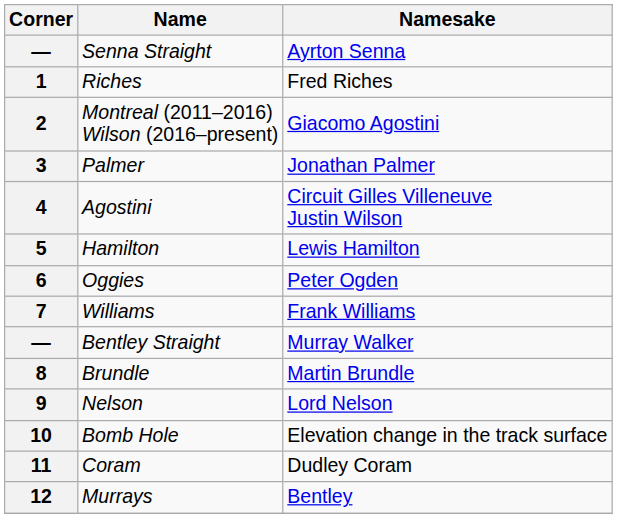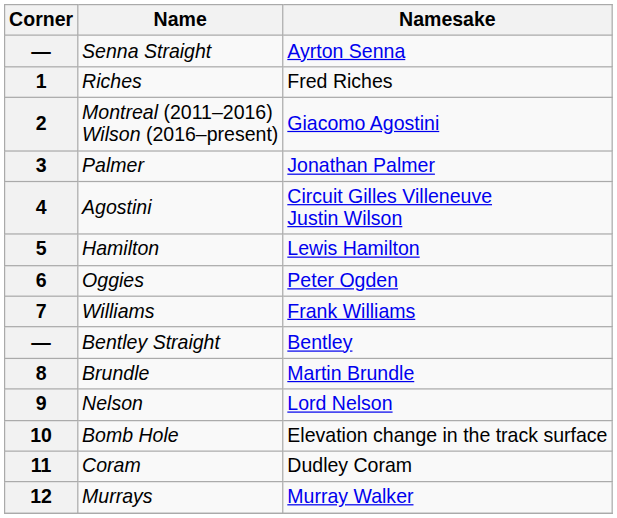— / Bentley Straight | Namesake: Murray Walker -> Bentley
12 | Namesake: Bentley -> Murray Walker
